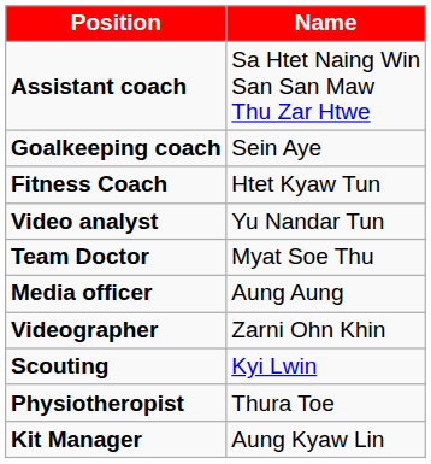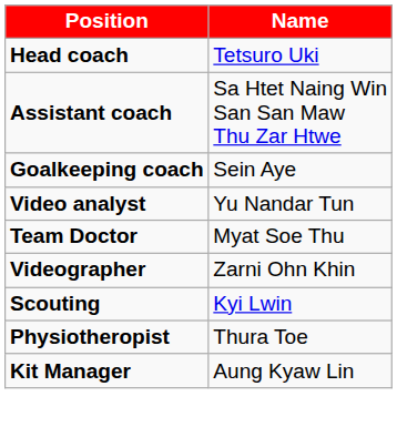+ row: Head coach | Tetsuro Uki
- row: Fitness Coach | Htet Kyaw Tun
- row: Media officer | Aung Aung
